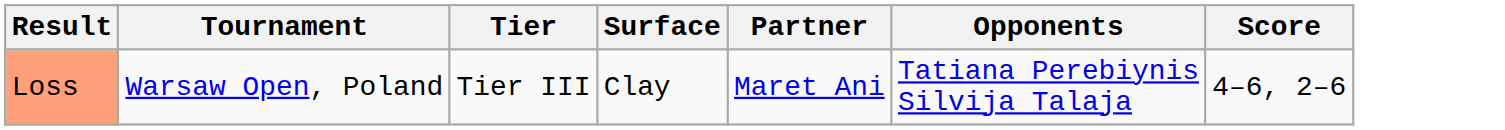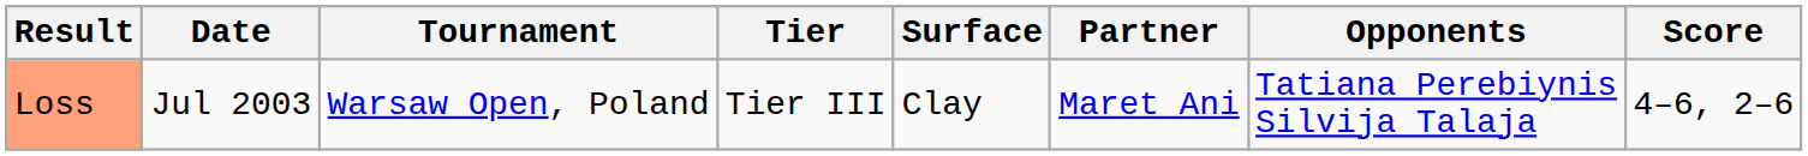+ column: Date | Jul 2003
